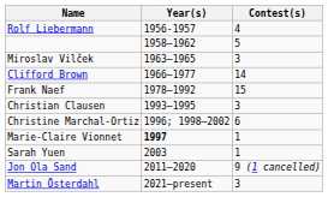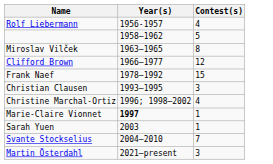Miroslav Vilček | Contest(s): 3 -> 8
Clifford Brown | Contest(s): 14 -> 12
Christine Marchal-Ortiz | Contest(s): 6 -> 4
+ row: Svante Stockselius | 2004–2010 | 7
- row: Jon Ola Sand | 2011–2020 | 9 (1 cancelled)
